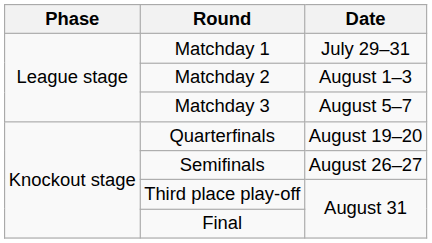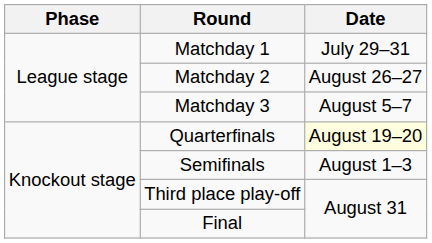Matchday 2 | Date: August 1–3 -> August 26–27
Quarterfinals | Date: no background -> lightyellow background
Semifinals | Date: August 26–27 -> August 1–3
